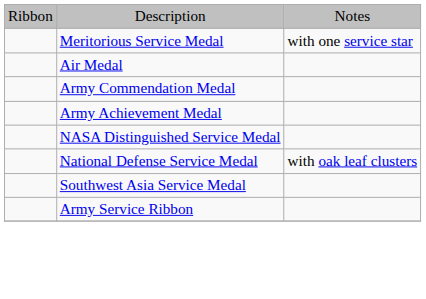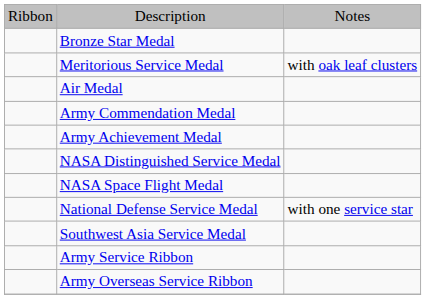+ row: Bronze Star Medal
Meritorious Service Medal | column 3: with one service star -> with oak leaf clusters
+ row: NASA Space Flight Medal
National Defense Service Medal | column 3: with oak leaf clusters -> with one service star
+ row: Army Overseas Service Ribbon
